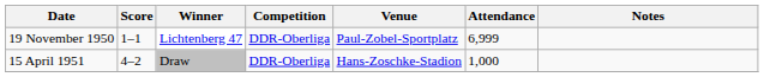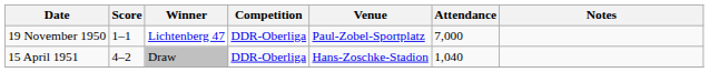19 November 1950 | Attendance: 6,999 -> 7,000
15 April 1951 | Attendance: 1,000 -> 1,040
